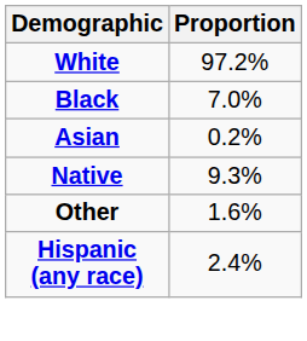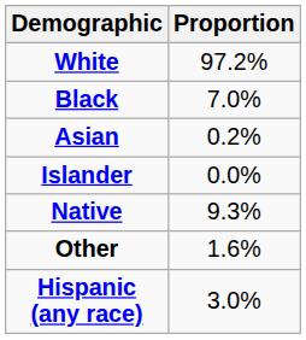+ row: Islander | 0.0%
Hispanic (any race) | Proportion: 2.4% -> 3.0%
